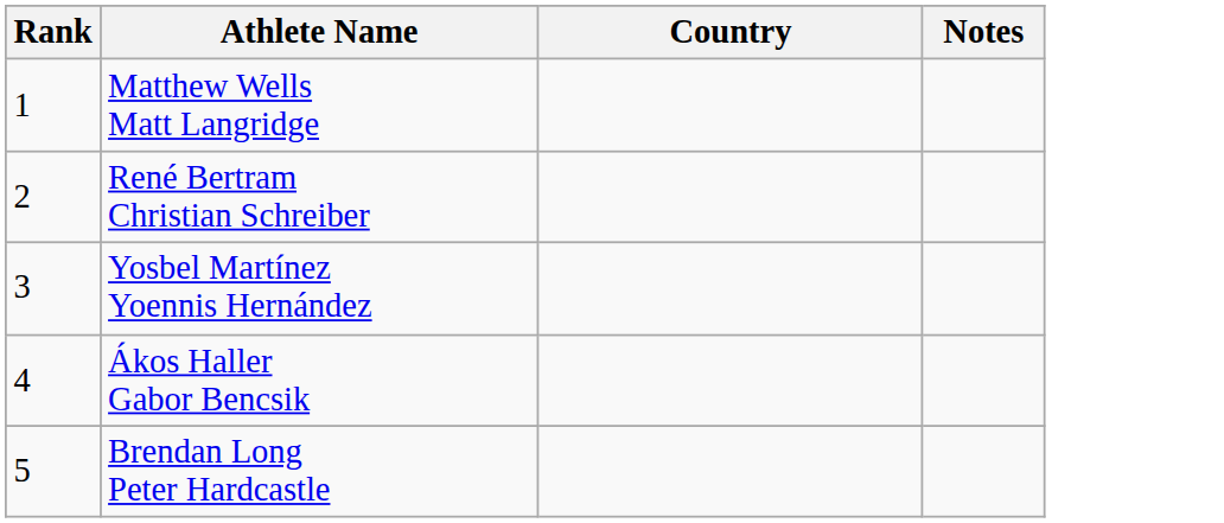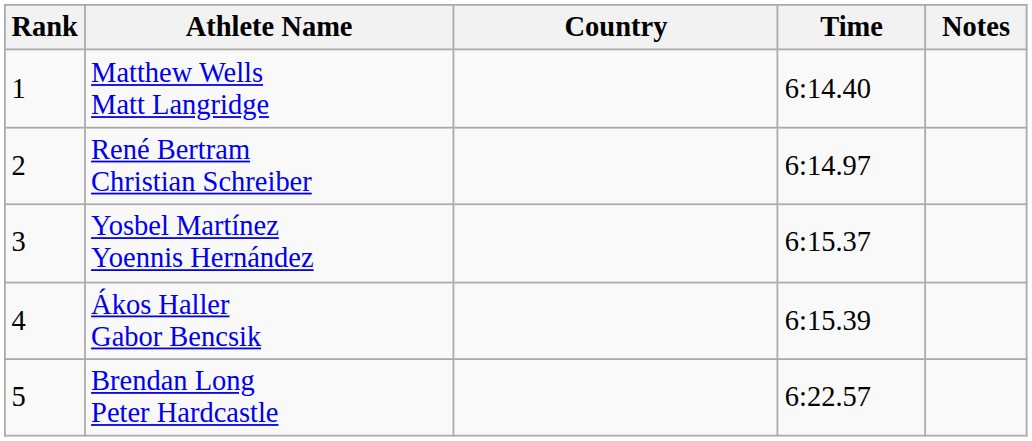+ column: Time | 6:14.40 | 6:14.97 | 6:15.37 | 6:15.39 | 6:22.57
